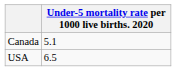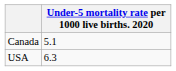USA | Under-5 mortality rate per 1000 live births. 2020: 6.5 -> 6.3
